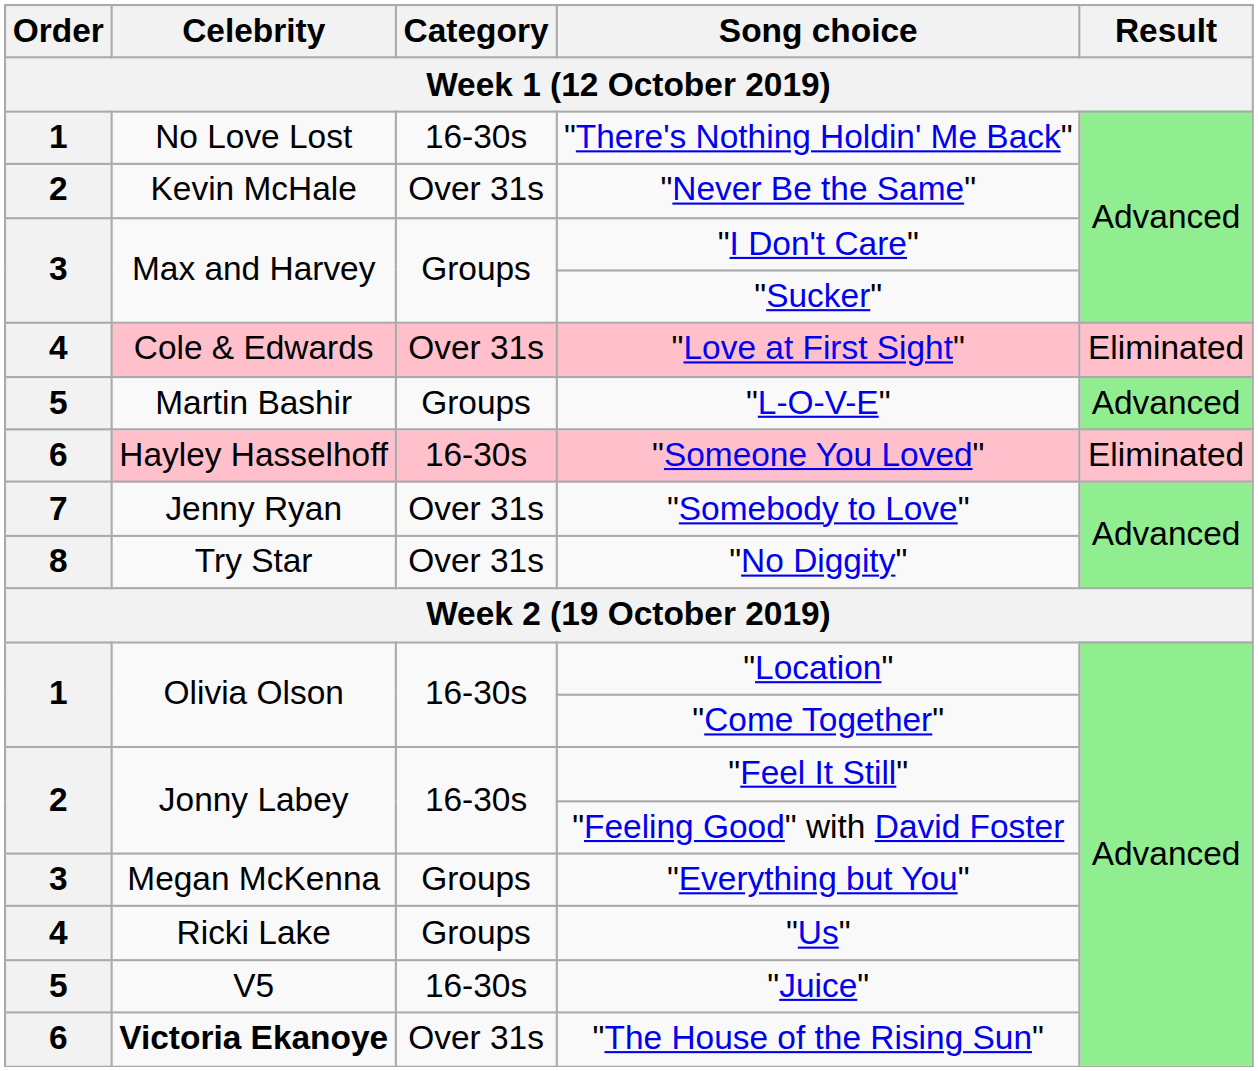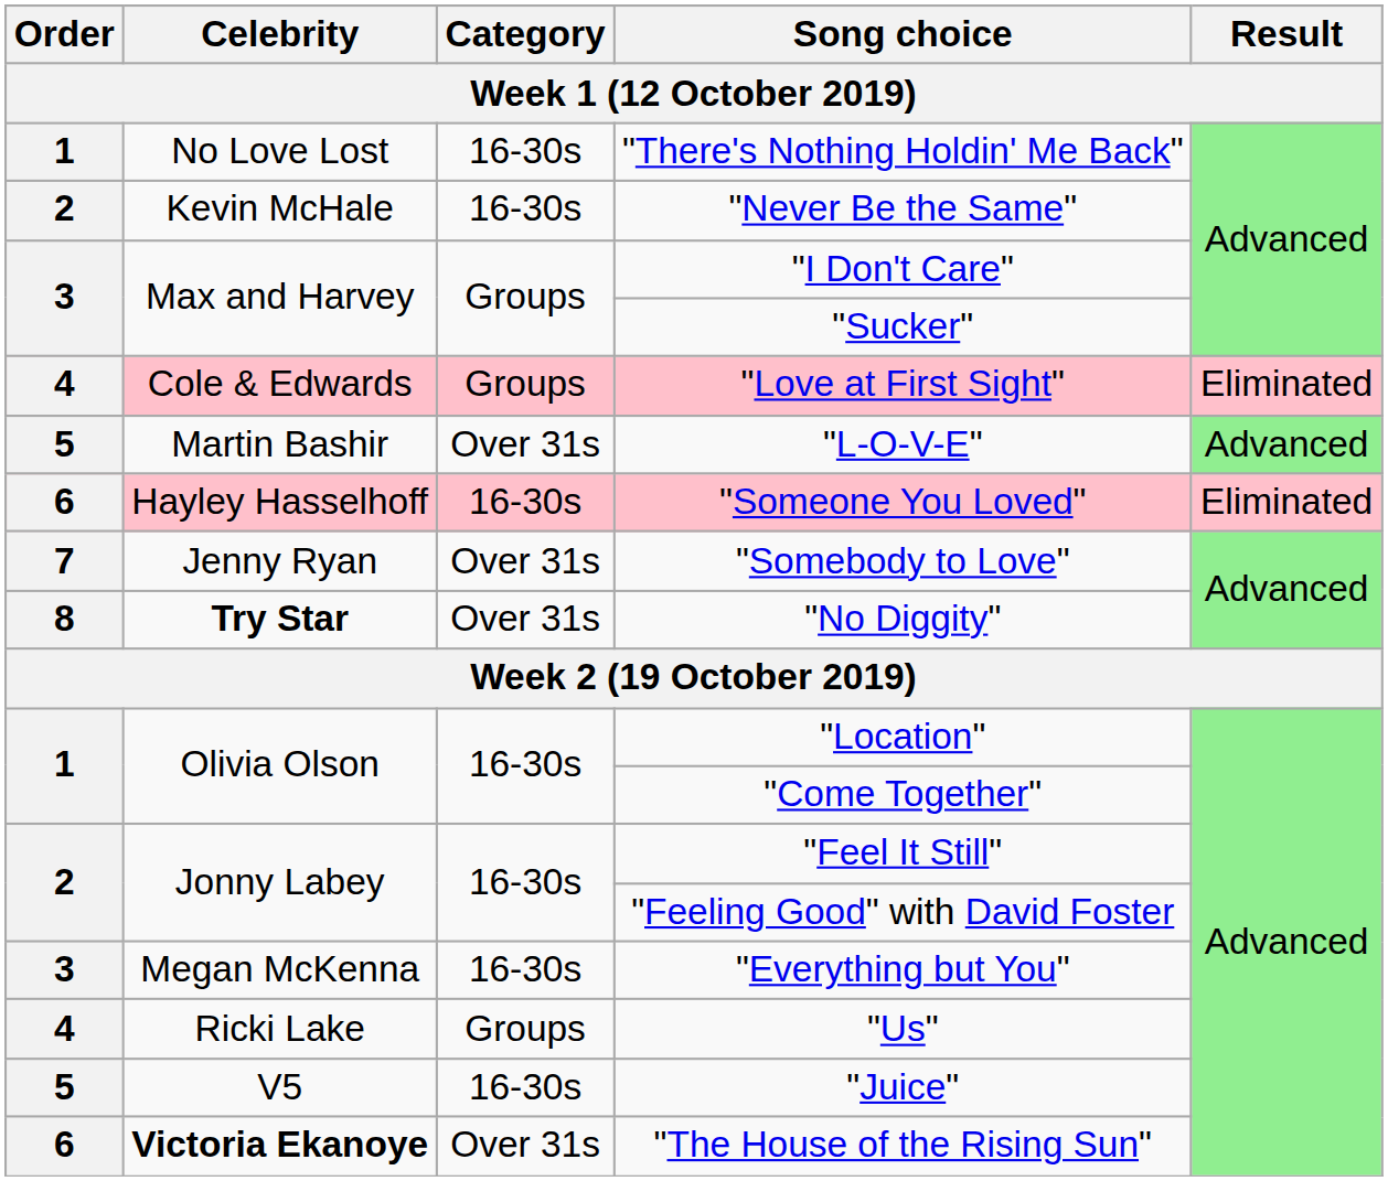"Never Be the Same" | Category: Over 31s -> 16-30s
"Love at First Sight" | Category: Over 31s -> Groups
"L-O-V-E" | Category: Groups -> Over 31s
"No Diggity" | Celebrity: normal -> bold
"Everything but You" | Category: Groups -> 16-30s
